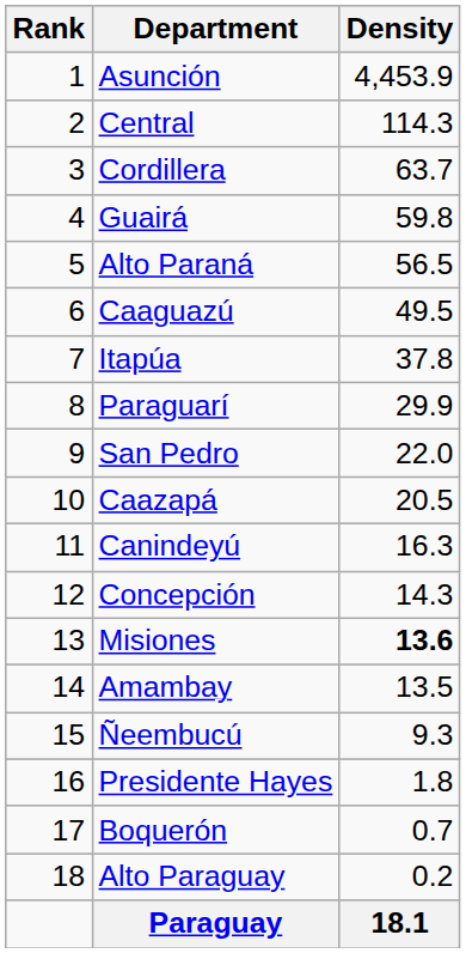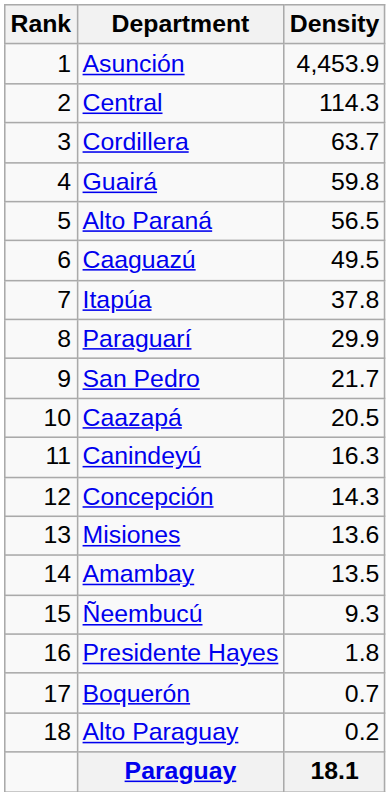San Pedro | Density: 22.0 -> 21.7
Misiones | Density: bold -> normal
